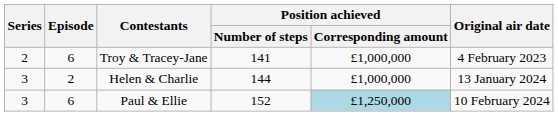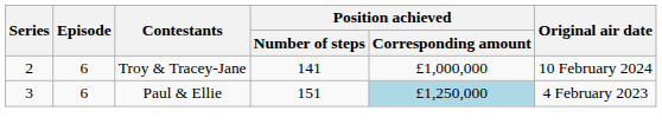Troy & Tracey-Jane | Original air date: 4 February 2023 -> 10 February 2024
- row: 3 | 2 | Helen & Charlie | 144 | £1,000,000 | 13 January 2024
Paul & Ellie | Position achieved / Number of steps: 152 -> 151
Paul & Ellie | Original air date: 10 February 2024 -> 4 February 2023
